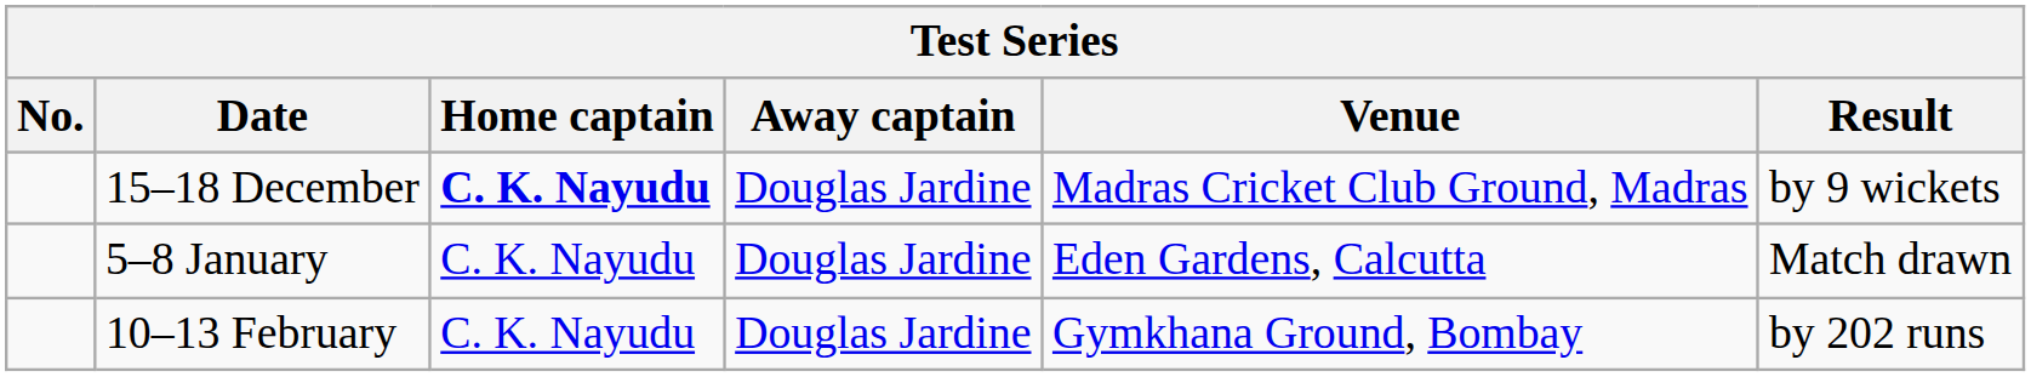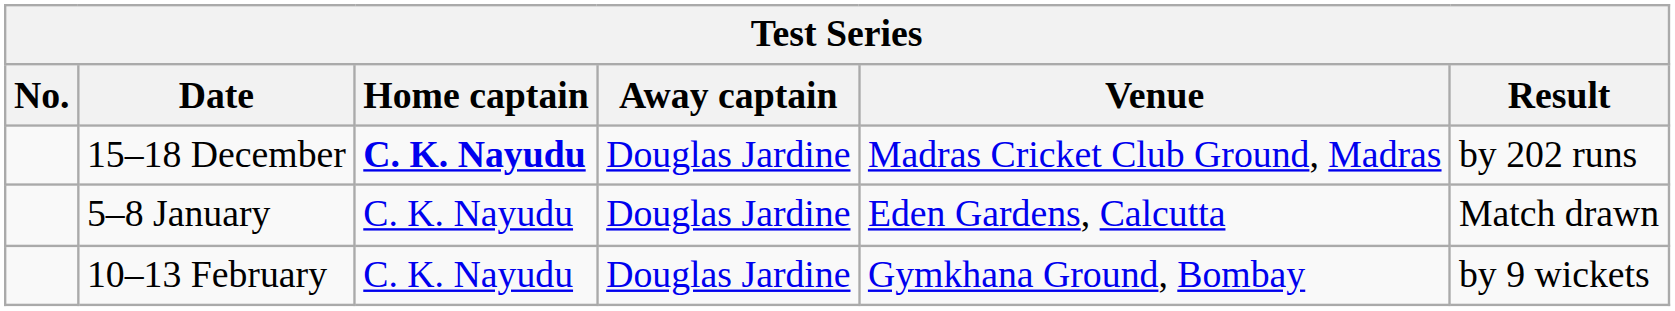15–18 December | Result: by 9 wickets -> by 202 runs
10–13 February | Result: by 202 runs -> by 9 wickets
